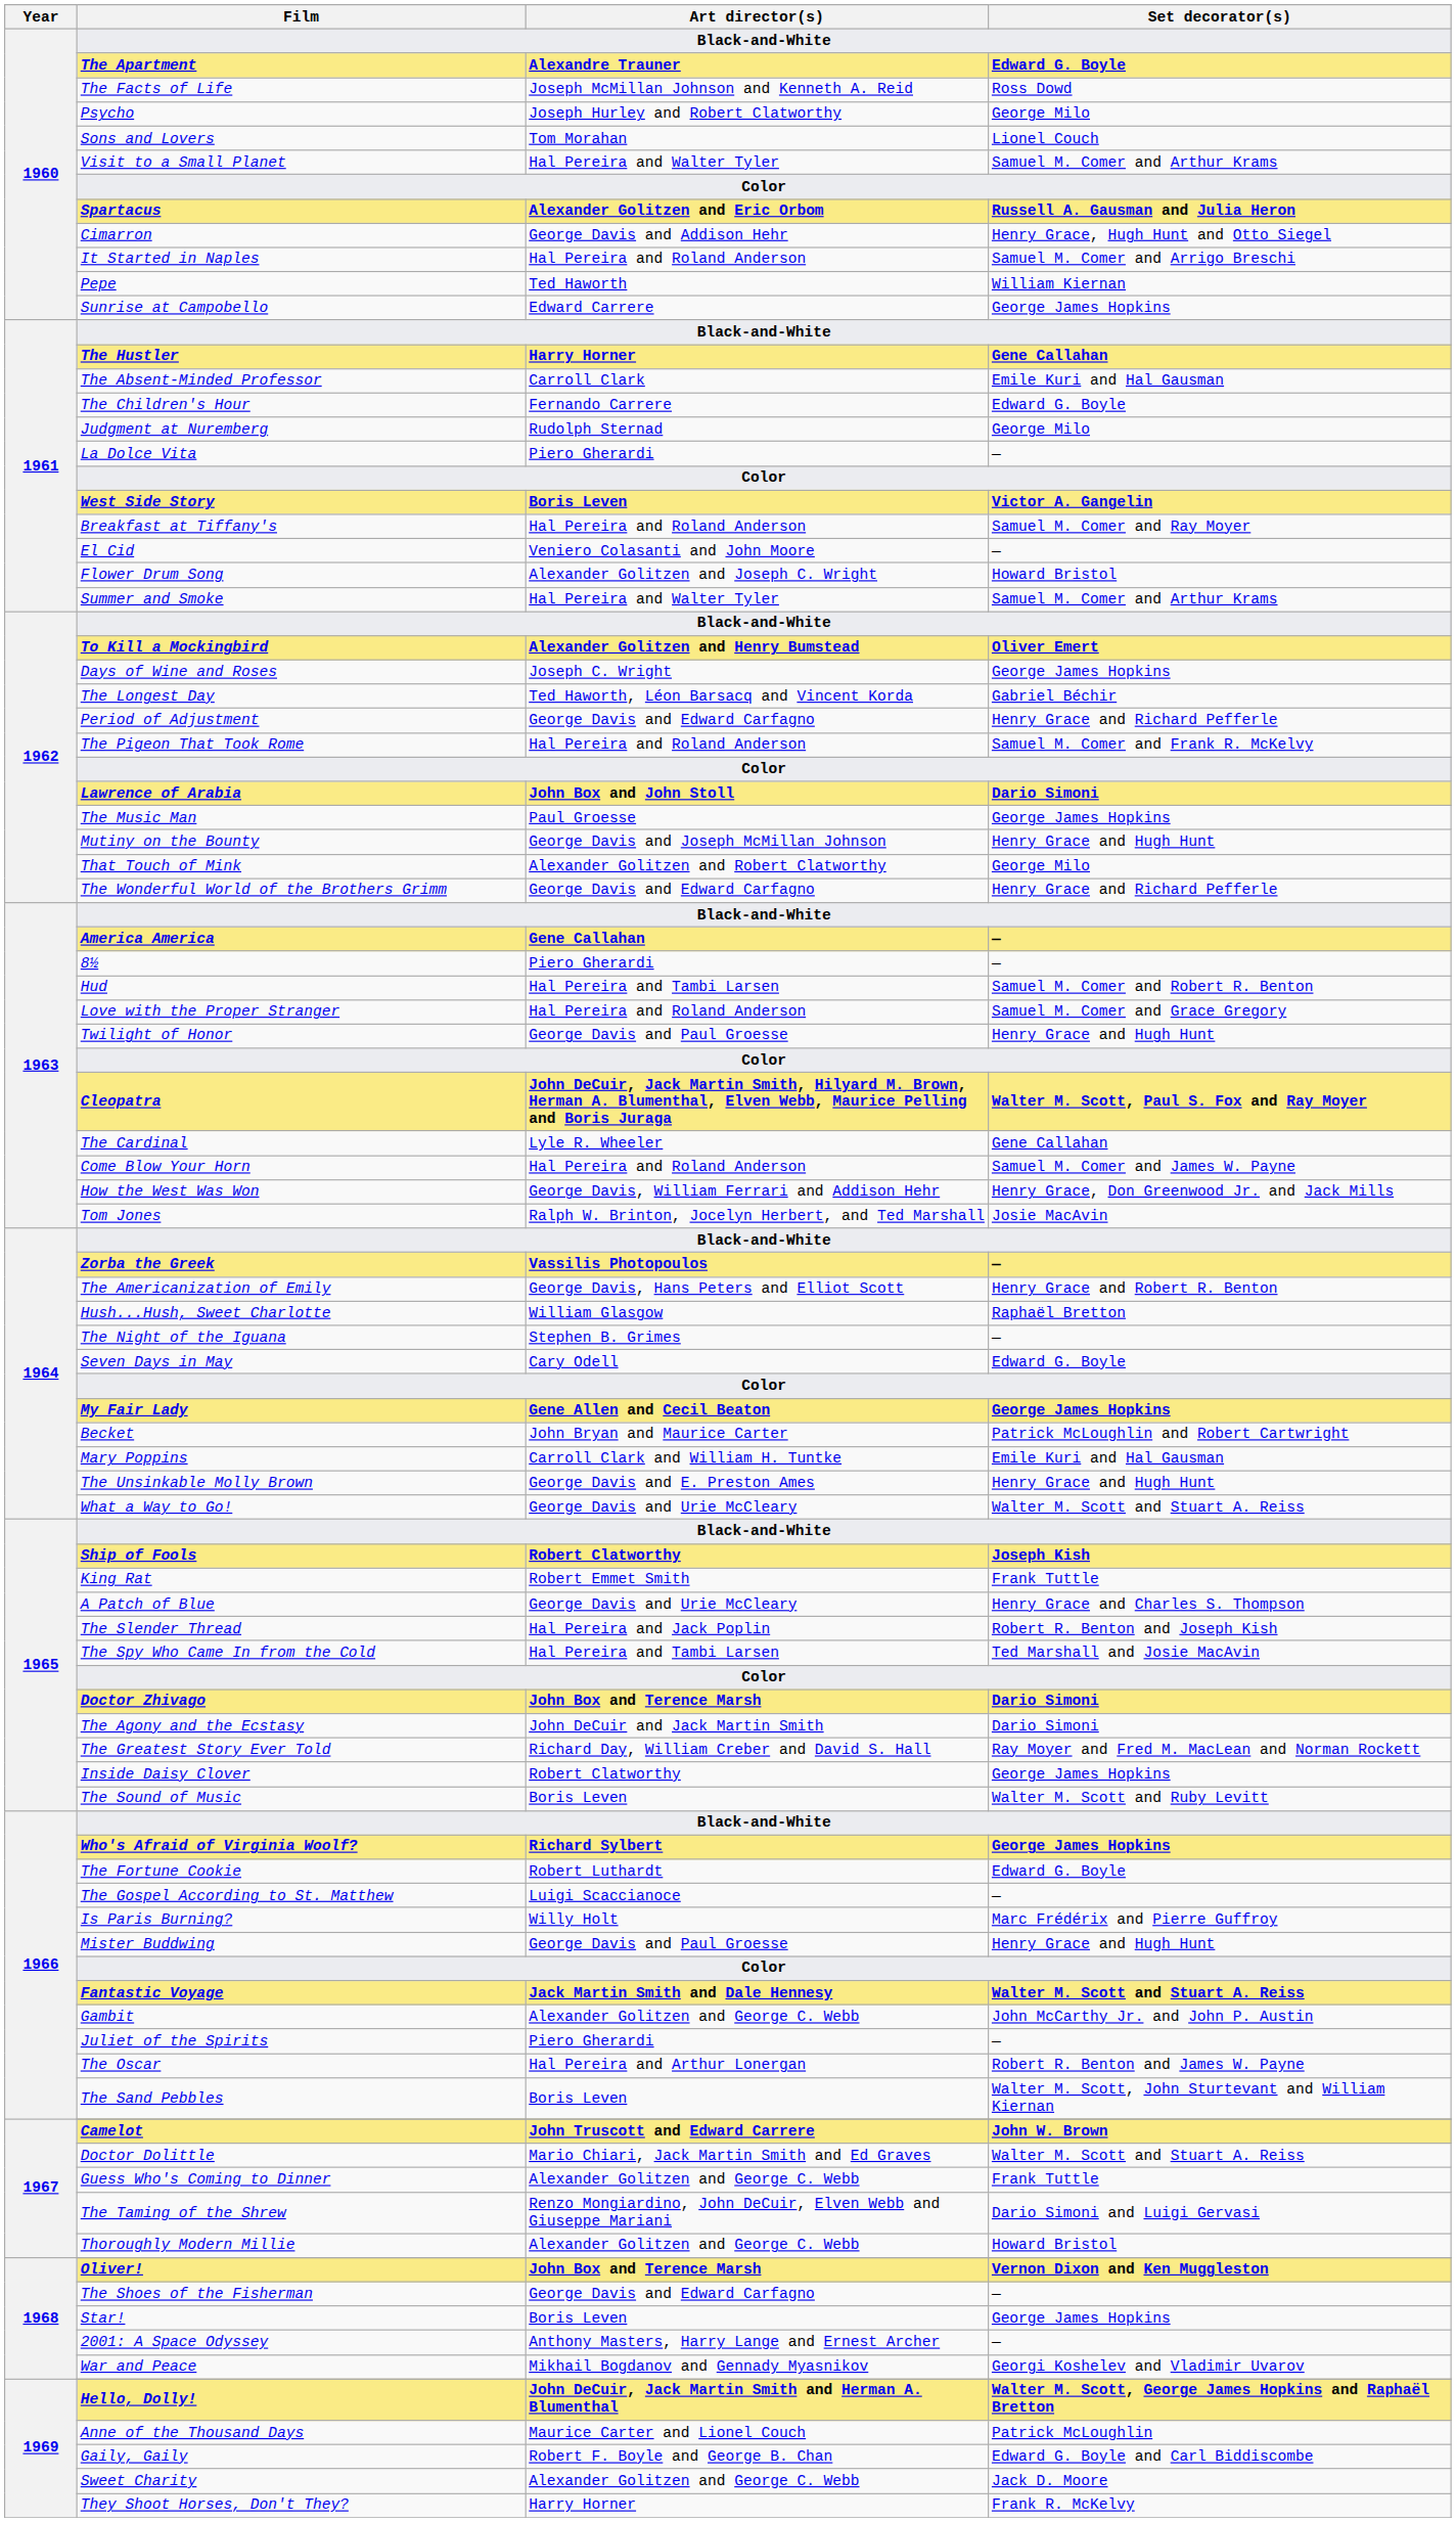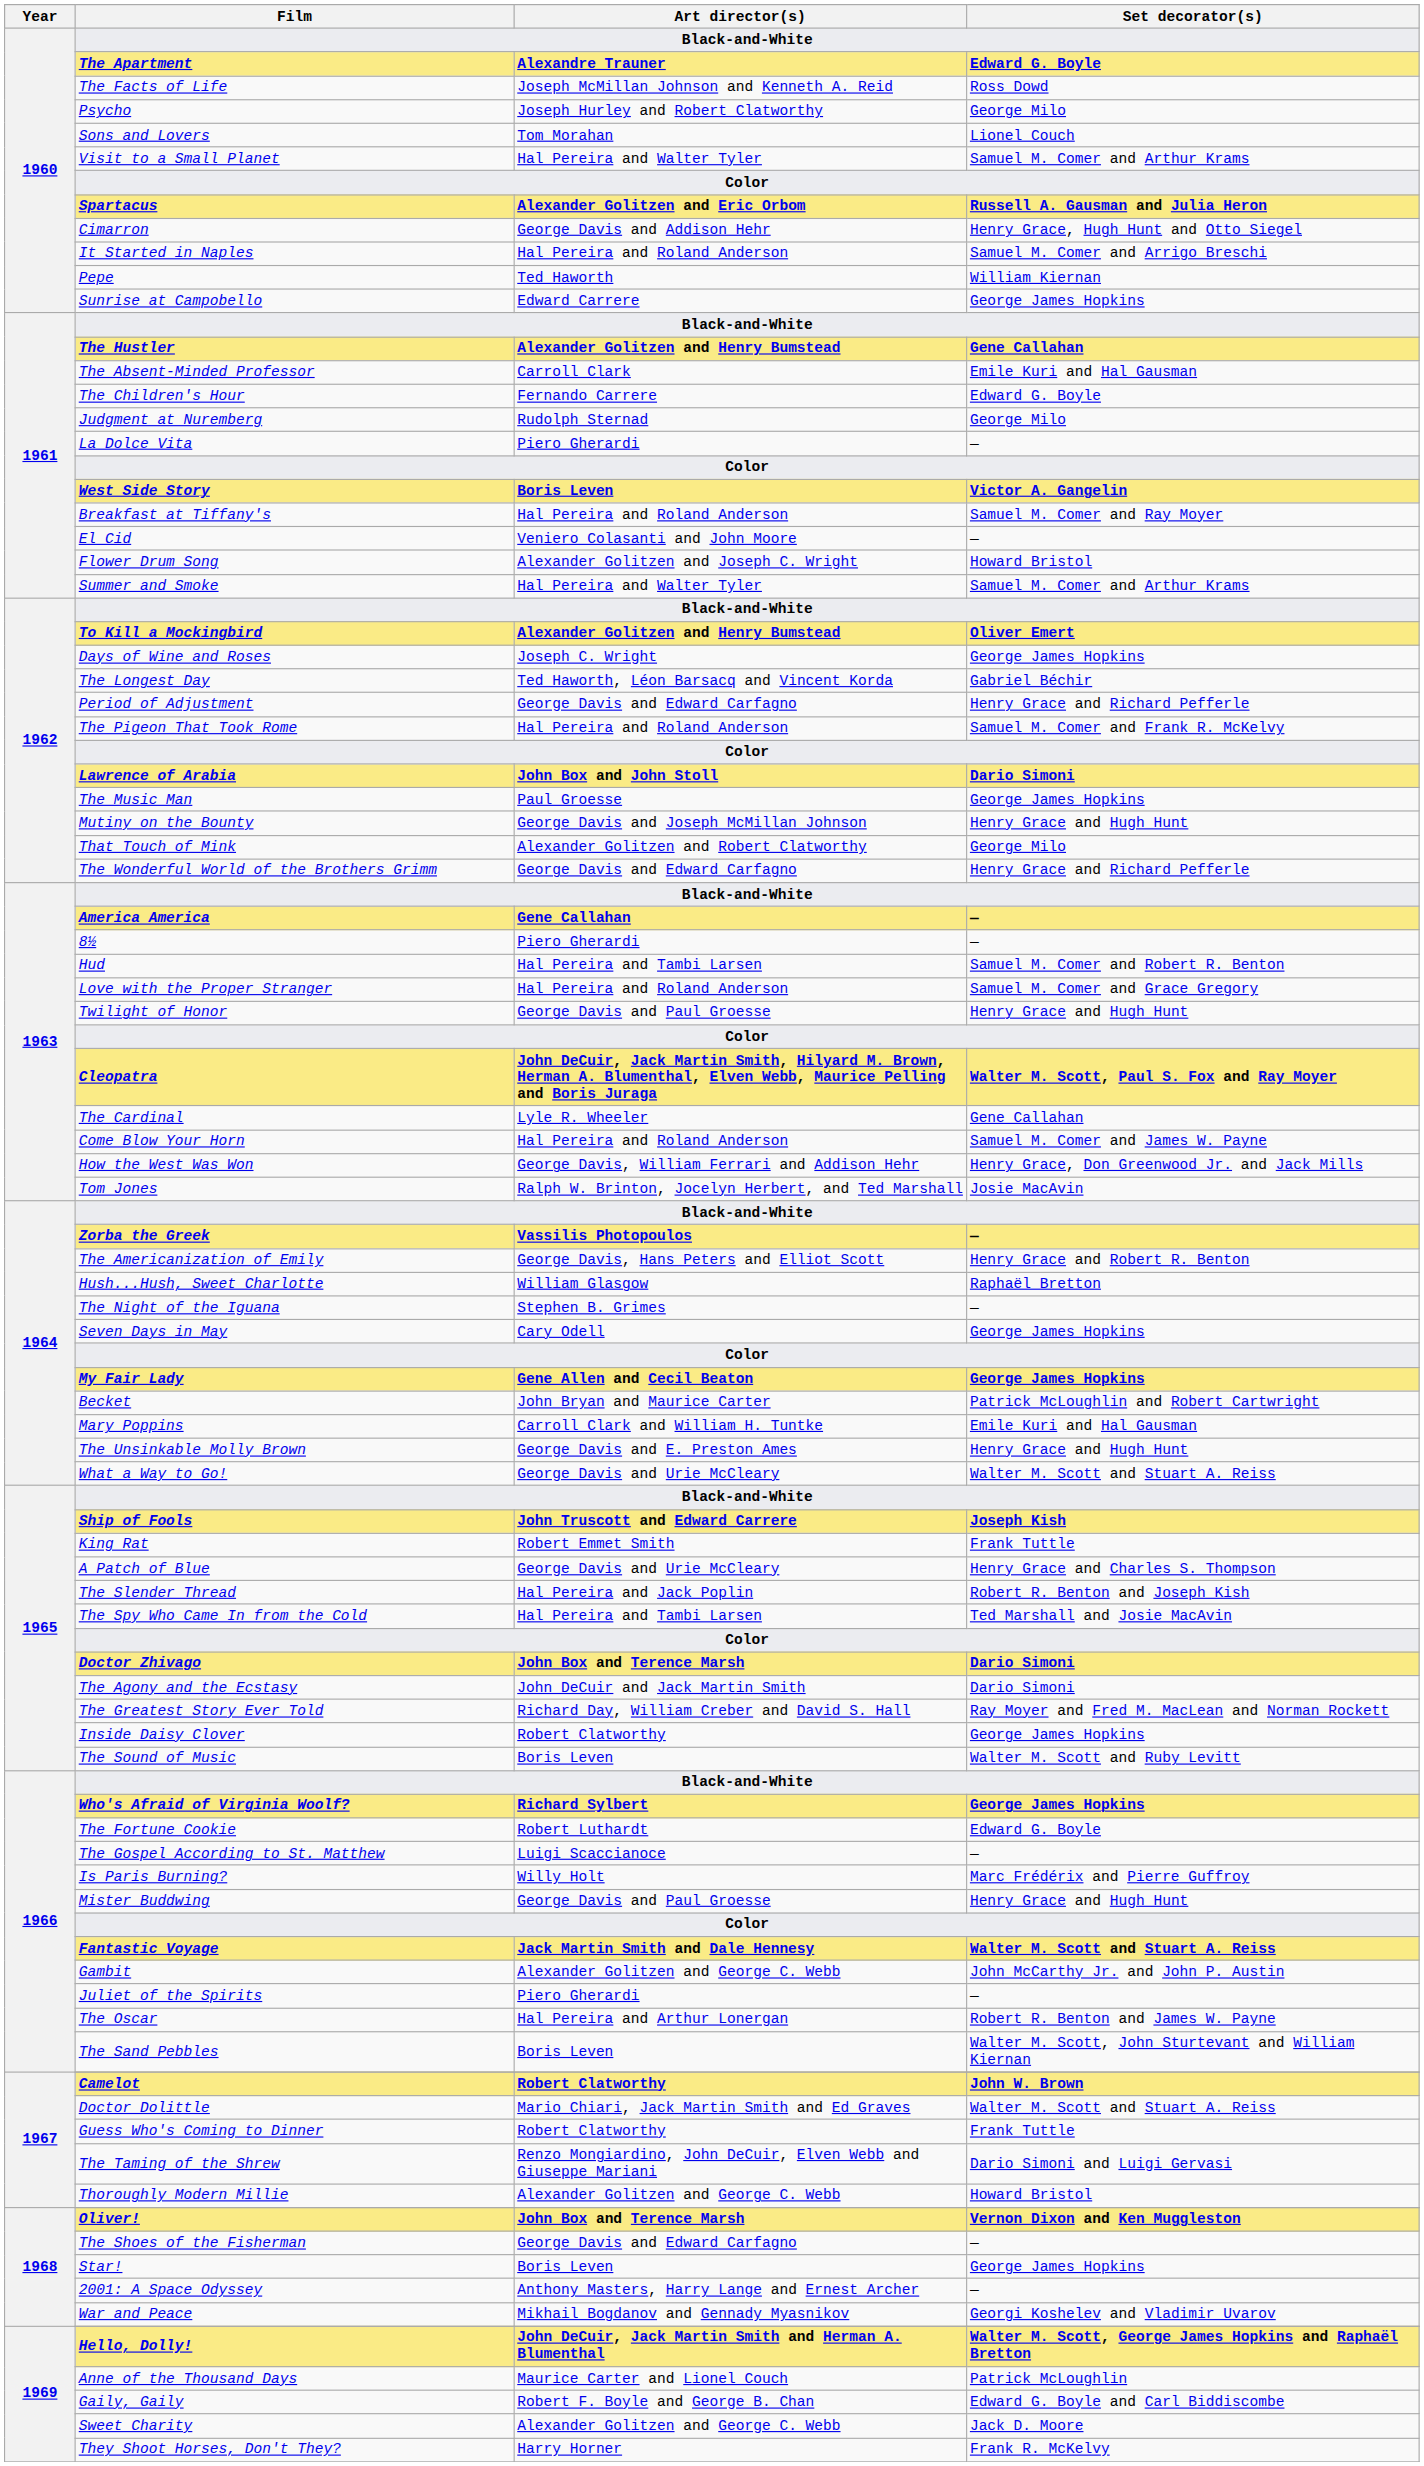The Hustler | Art director(s): Harry Horner -> Alexander Golitzen and Henry Bumstead
Seven Days in May | Set decorator(s): Edward G. Boyle -> George James Hopkins
Ship of Fools | Art director(s): Robert Clatworthy -> John Truscott and Edward Carrere
Camelot | Art director(s): John Truscott and Edward Carrere -> Robert Clatworthy
Guess Who's Coming to Dinner | Art director(s): Alexander Golitzen and George C. Webb -> Robert Clatworthy
